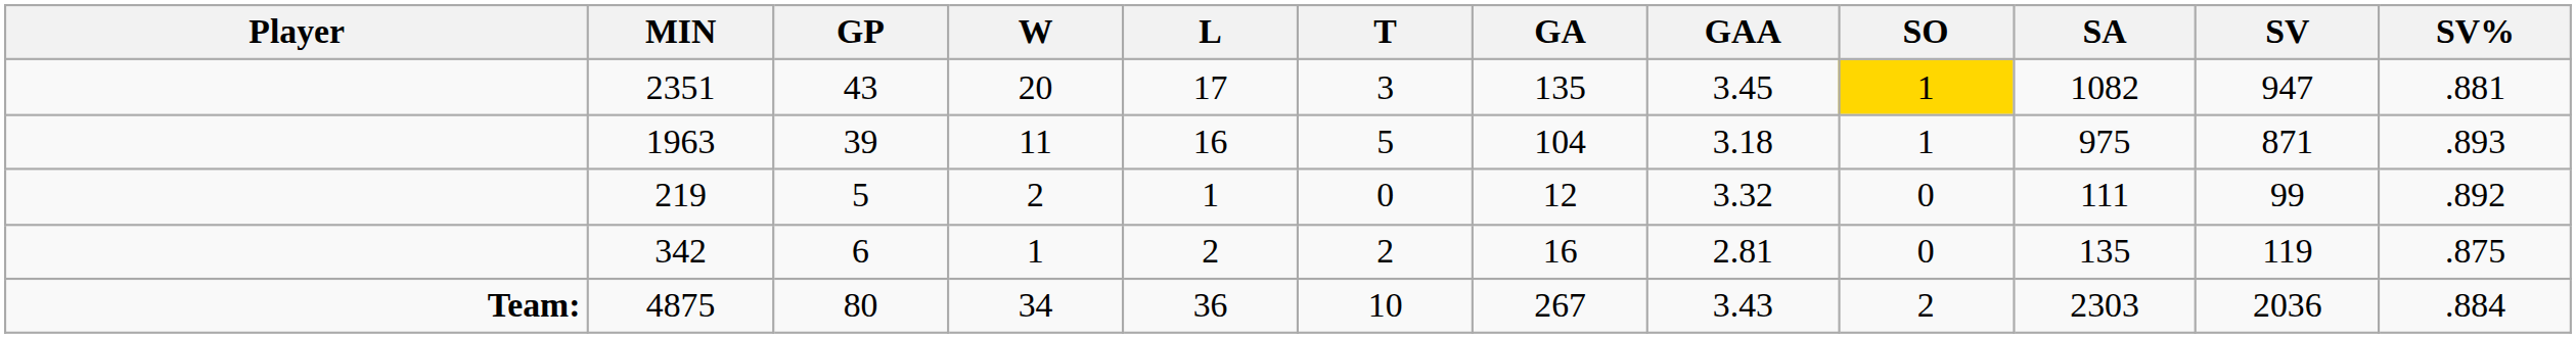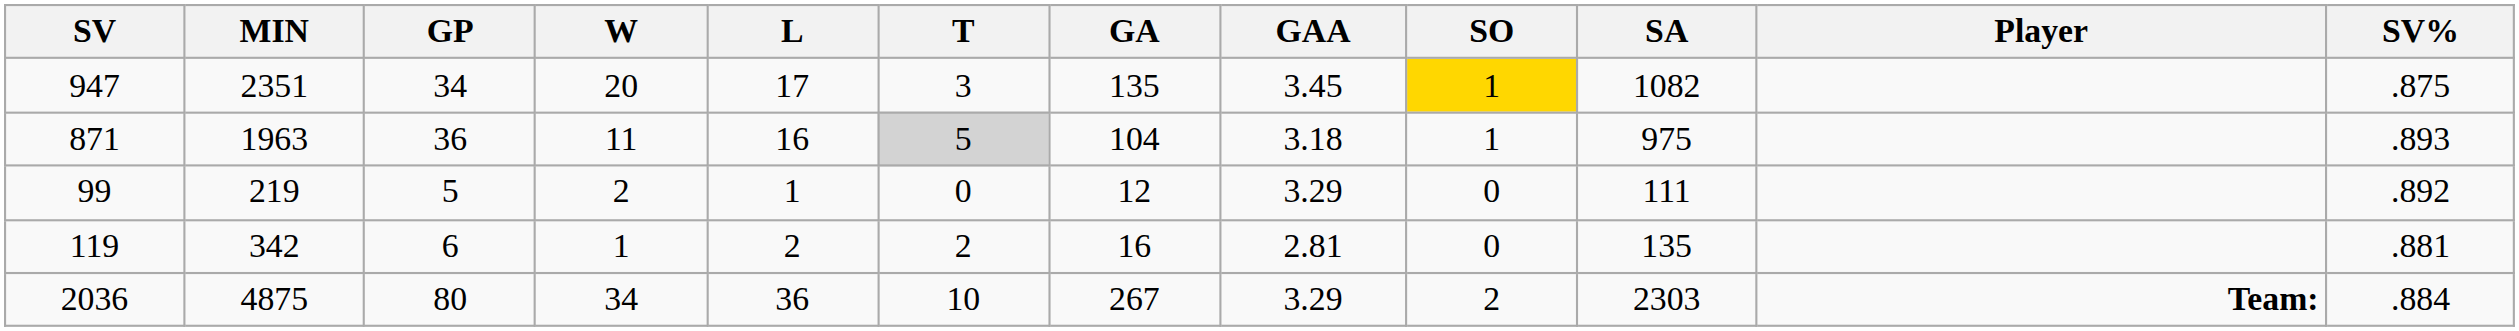columns swapped: Player <-> SV
2351 | GP: 43 -> 34
2351 | SV%: .881 -> .875
1963 | GP: 39 -> 36
1963 | T: no background -> lightgrey background
219 | GAA: 3.32 -> 3.29
342 | SV%: .875 -> .881
4875 | GAA: 3.43 -> 3.29
